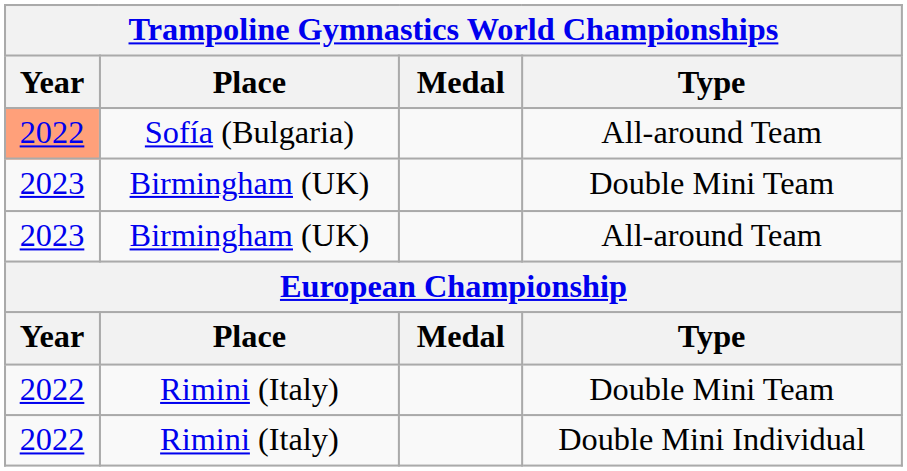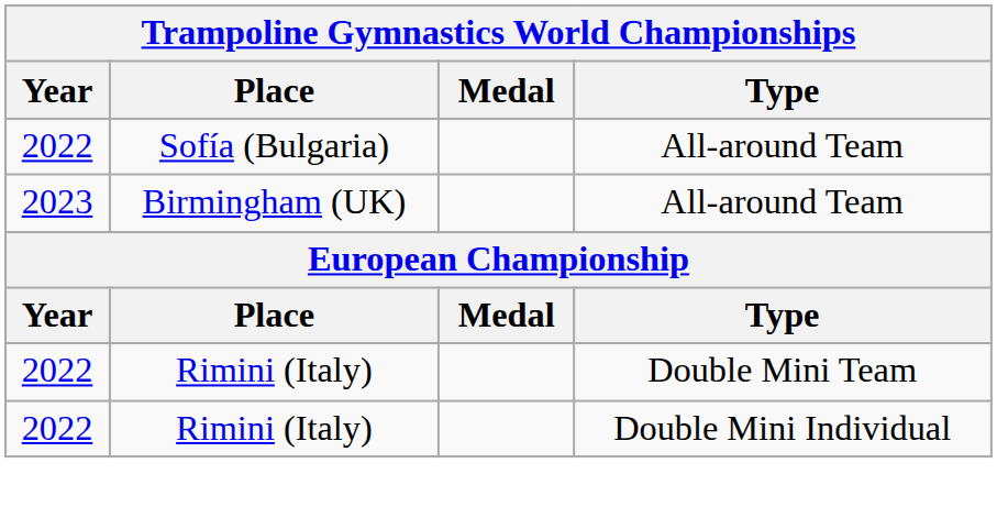Sofía (Bulgaria) | Year: lightsalmon background -> no background
- row: 2023 | Birmingham (UK) | Double Mini Team
